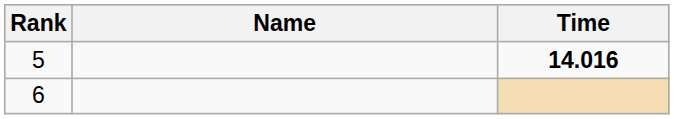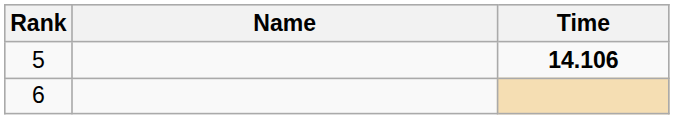5 | Time: 14.016 -> 14.106
